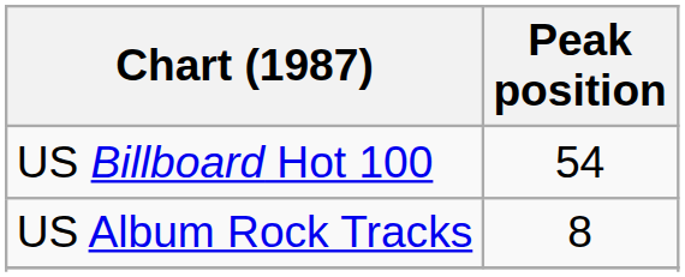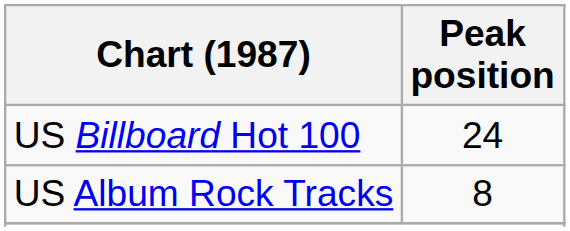US Billboard Hot 100 | Peak position: 54 -> 24
